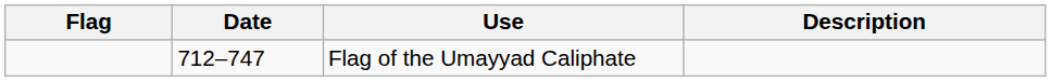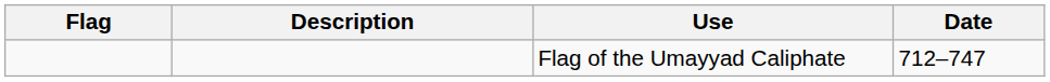columns swapped: Date <-> Description
